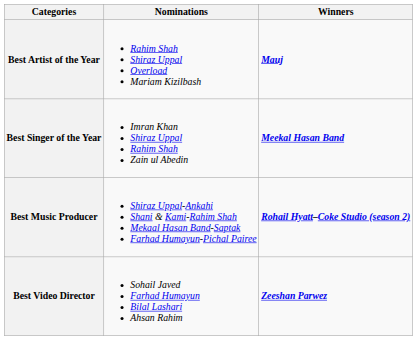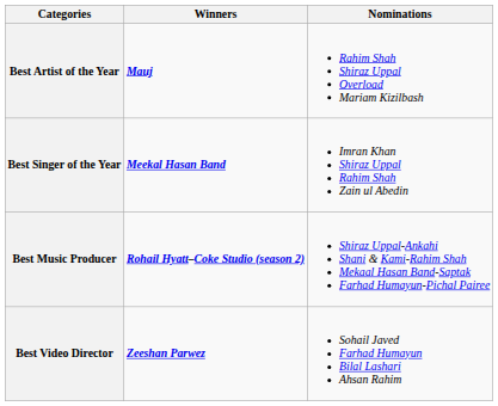columns swapped: Winners <-> Nominations
